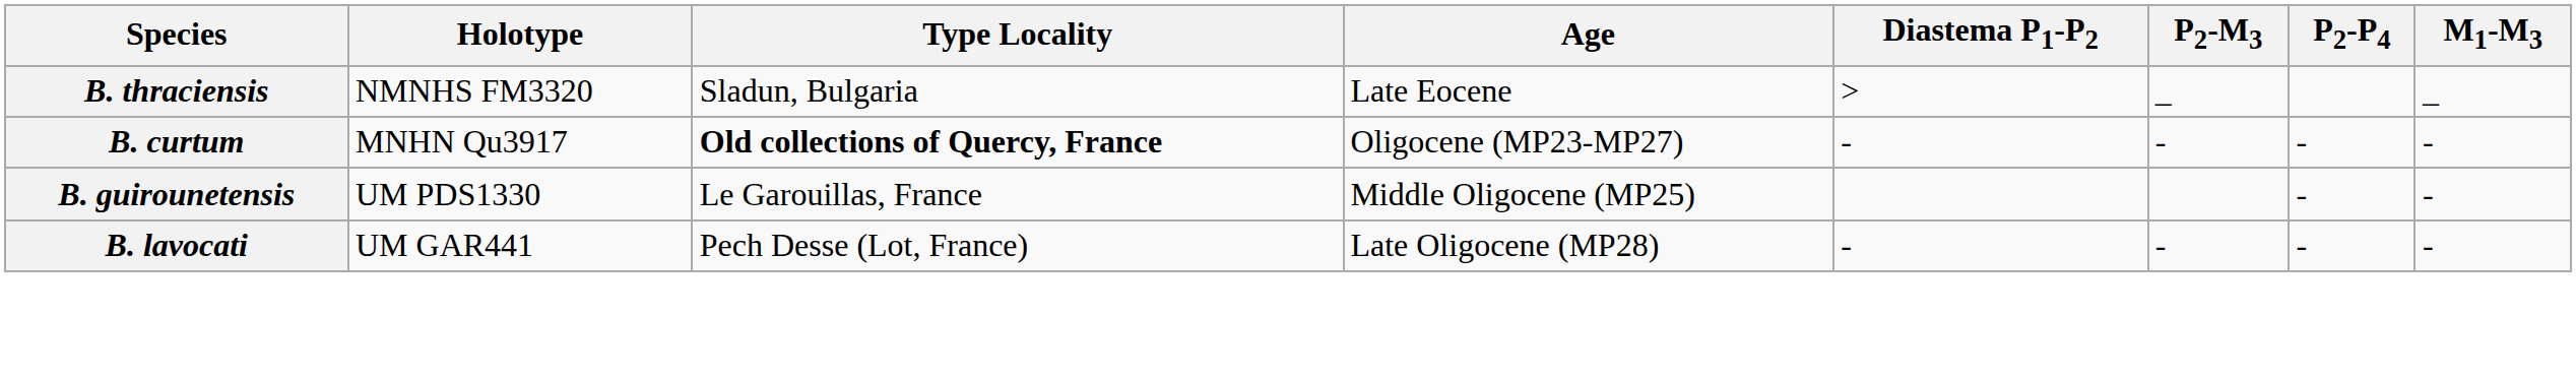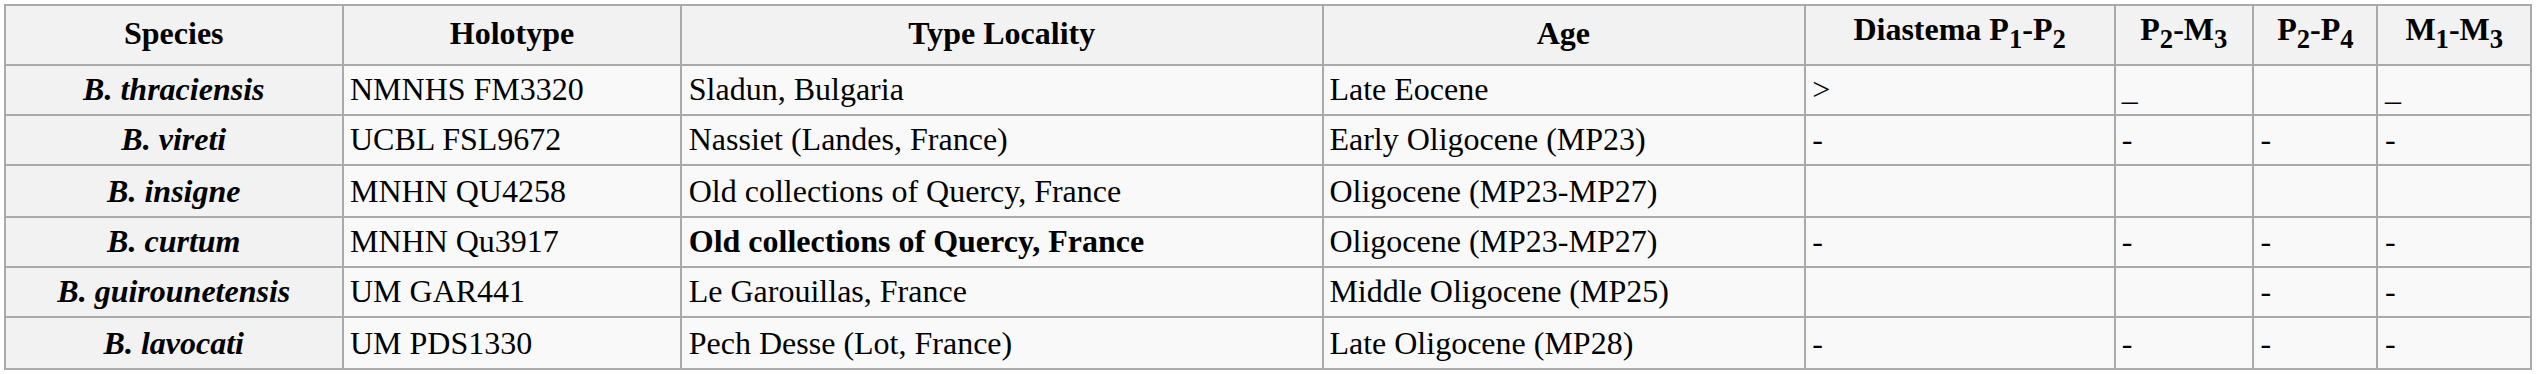+ row: B. vireti | UCBL FSL9672 | Nassiet (Landes, France) | Early Oligocene (MP23) | - | - | - | -
+ row: B. insigne | MNHN QU4258 | Old collections of Quercy, France | Oligocene (MP23-MP27)
B. guirounetensis | Holotype: UM PDS1330 -> UM GAR441
B. lavocati | Holotype: UM GAR441 -> UM PDS1330
